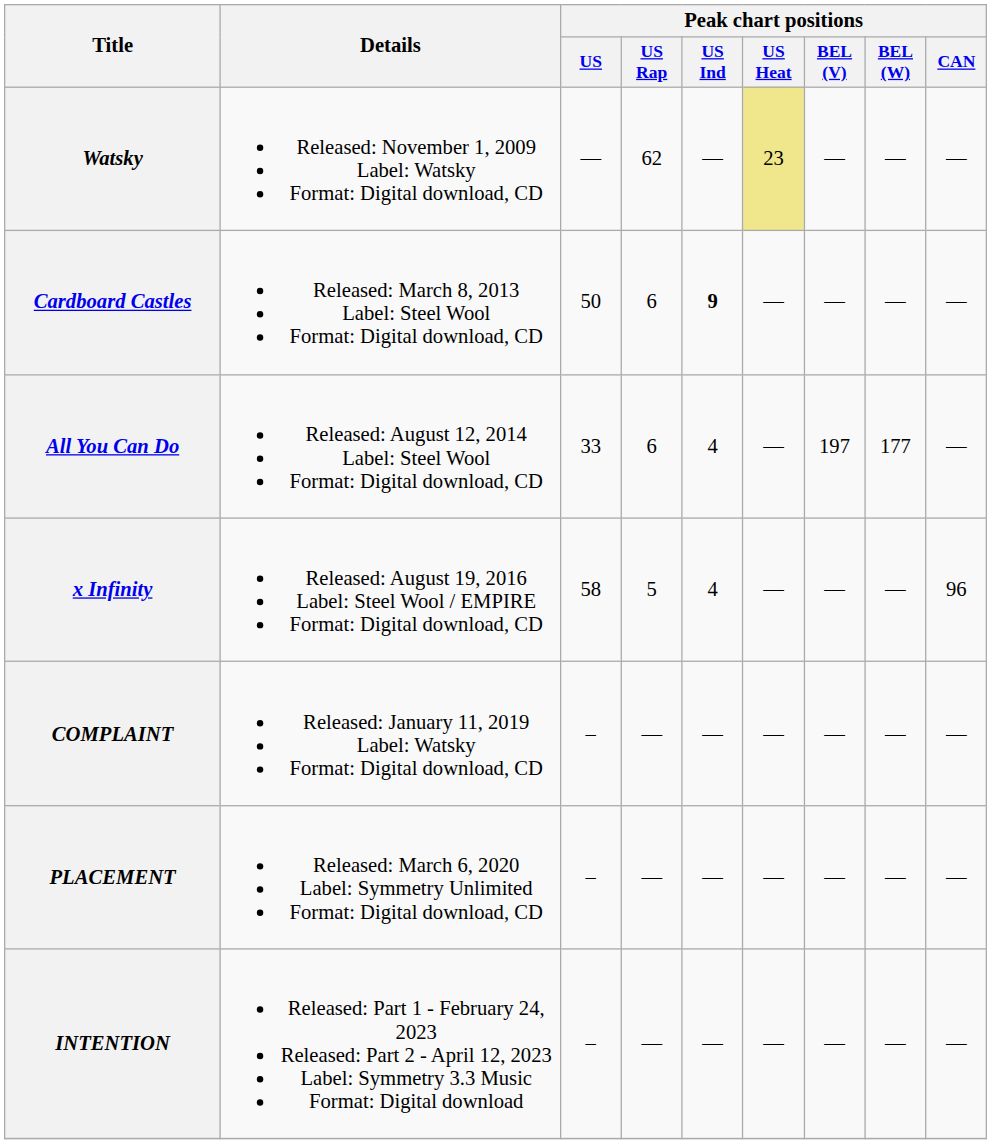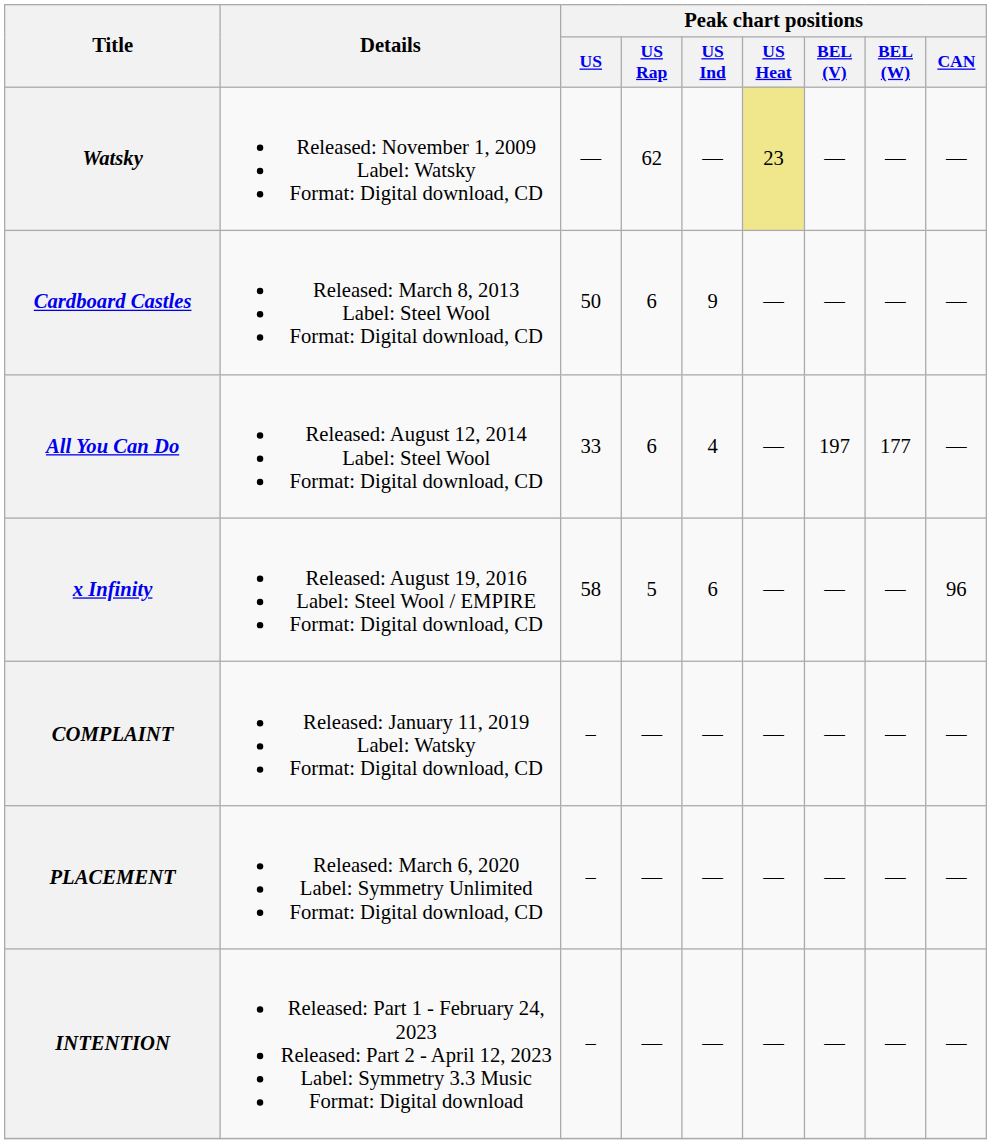Cardboard Castles | Peak chart positions / US Ind: bold -> normal
x Infinity | Peak chart positions / US Ind: 4 -> 6
